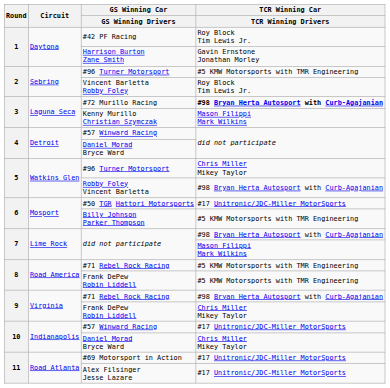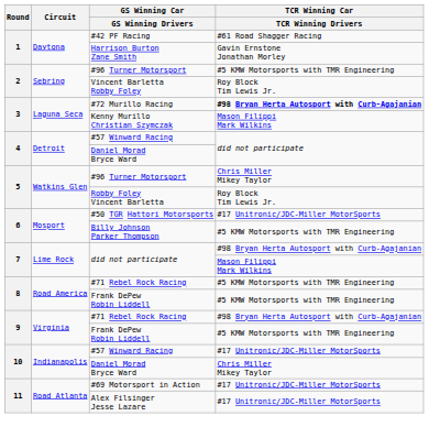#42 PF Racing | TCR Winning Car / TCR Winning Drivers: Roy Block Tim Lewis Jr. -> #61 Road Shagger Racing
Robby Foley Vincent Barletta | TCR Winning Car / TCR Winning Drivers: #98 Bryan Herta Autosport with Curb-Agajanian -> Roy Block Tim Lewis Jr.
9 / Frank DePew Robin Liddell | TCR Winning Car / TCR Winning Drivers: Chris Miller Mikey Taylor -> #5 KMW Motorsports with TMR Engineering
